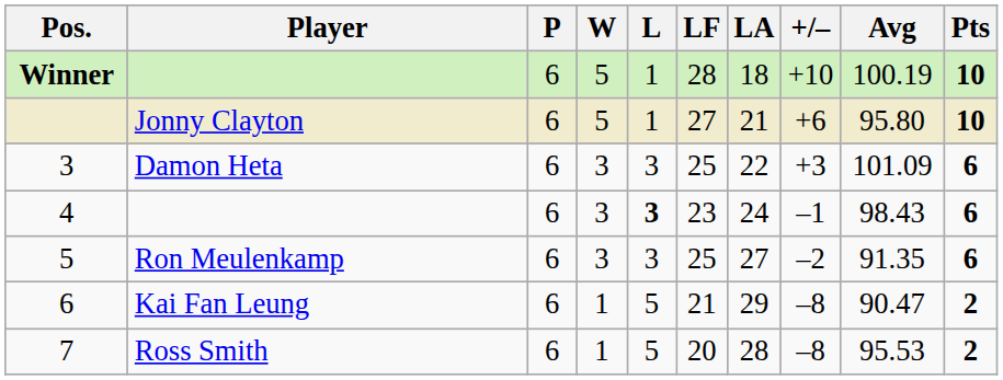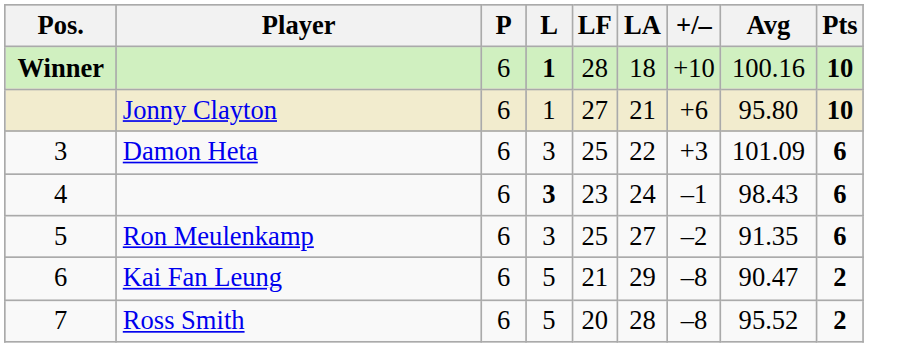- column: W | 5 | 5 | 3 | 3 | 3 | 1 | 1
Winner | L: normal -> bold
Winner | Avg: 100.19 -> 100.16
7 | Avg: 95.53 -> 95.52
